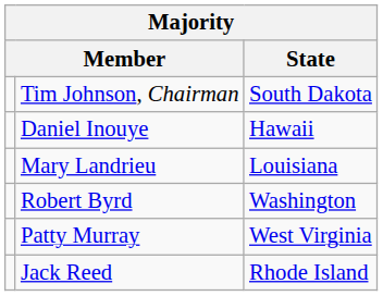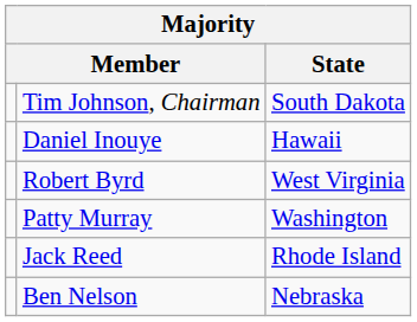- row: Mary Landrieu | Louisiana
Robert Byrd | State: Washington -> West Virginia
Patty Murray | State: West Virginia -> Washington
+ row: Ben Nelson | Nebraska
